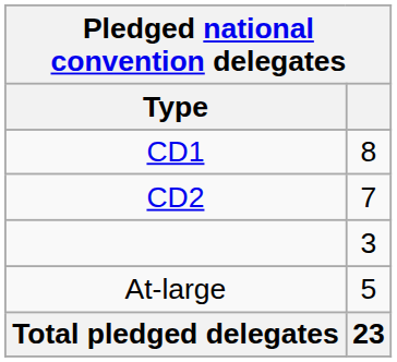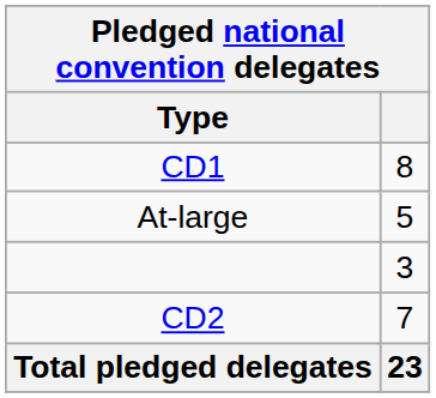rows swapped: CD2 <-> At-large
